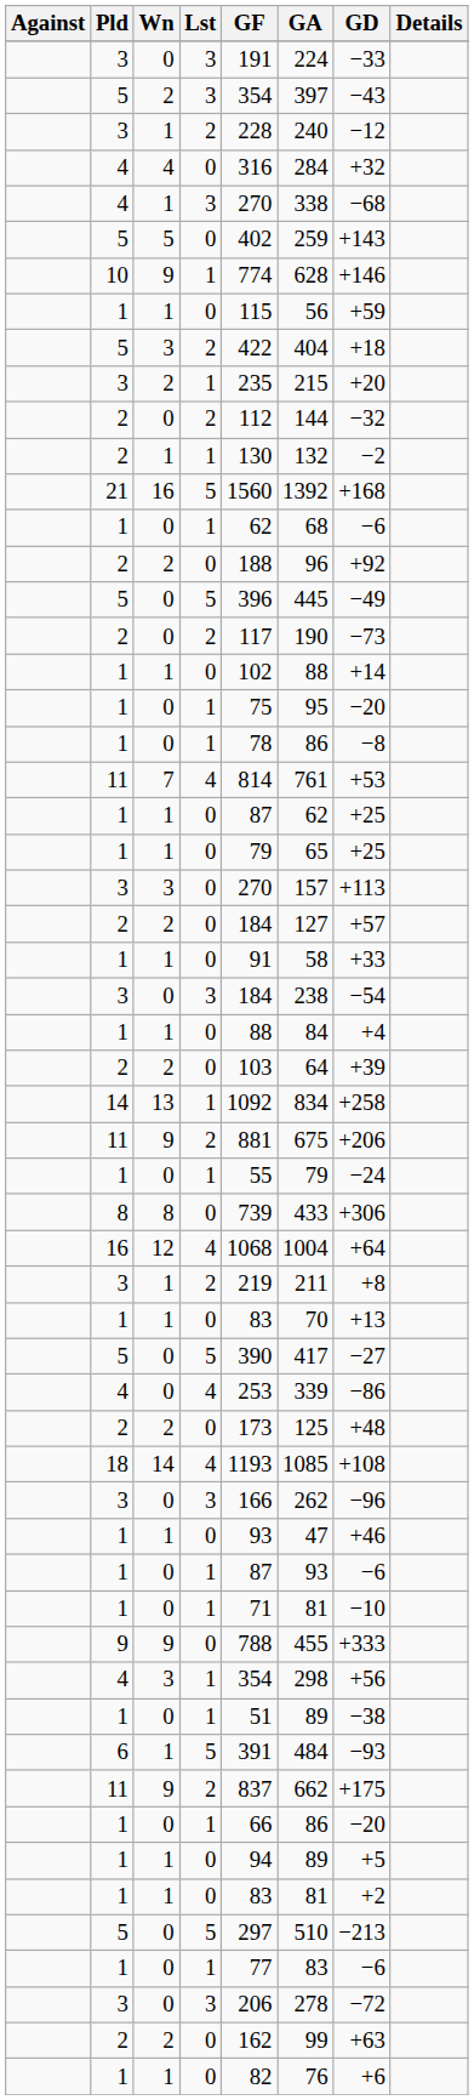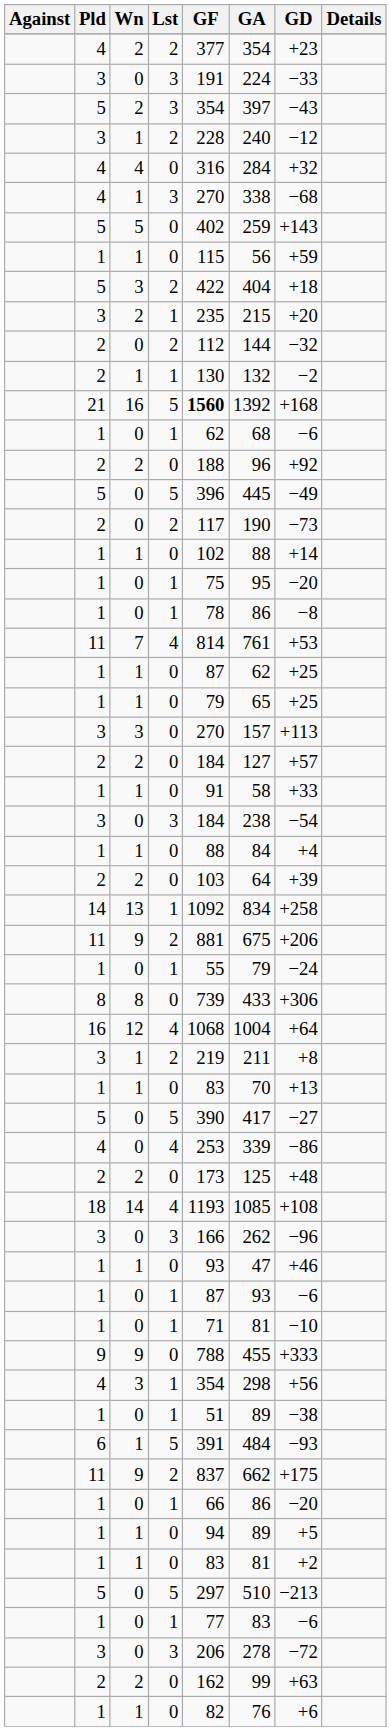+ row: 4 | 2 | 2 | 377 | 354 | +23
- row: 10 | 9 | 1 | 774 | 628 | +146
21 | GF: normal -> bold
